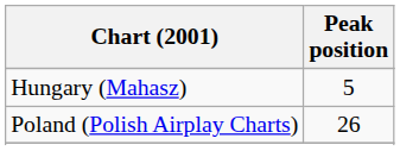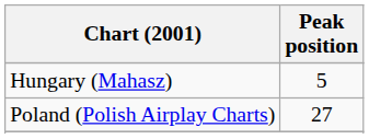Poland (Polish Airplay Charts) | Peak position: 26 -> 27
